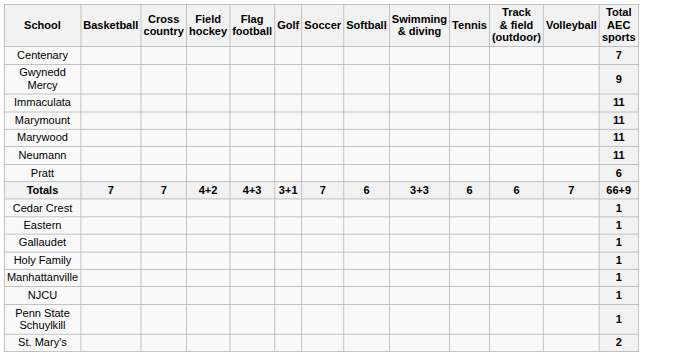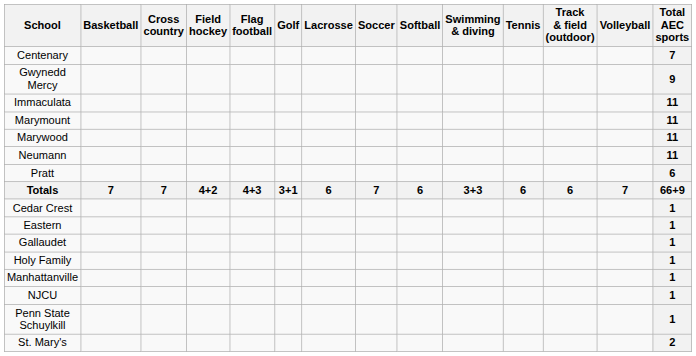+ column: Lacrosse | 6
